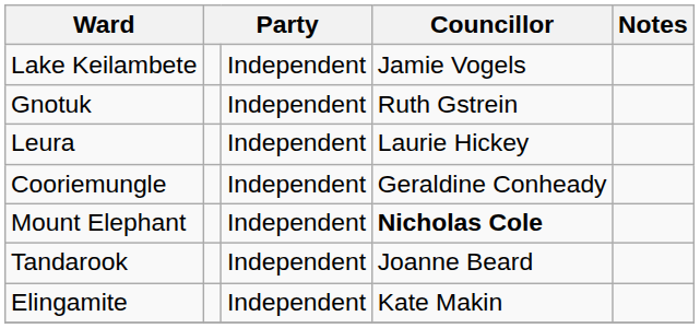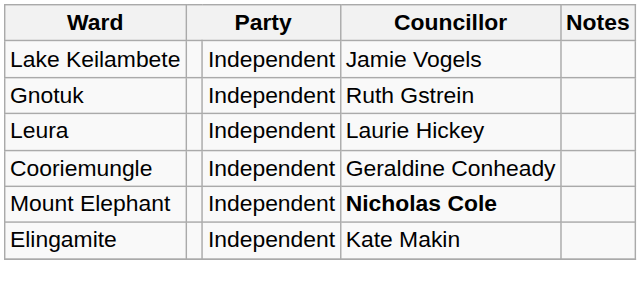- row: Tandarook | Independent | Joanne Beard
